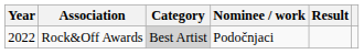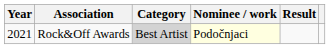Rock&Off Awards | Year: 2022 -> 2021
Rock&Off Awards | Nominee / work: no background -> lightyellow background
